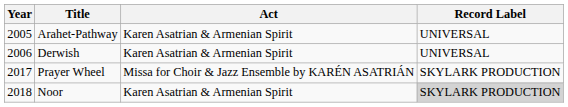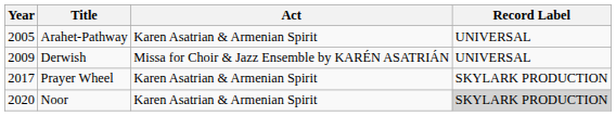Derwish | Year: 2006 -> 2009
Derwish | Act: Karen Asatrian & Armenian Spirit -> Missa for Choir & Jazz Ensemble by KARÉN ASATRIÁN
Prayer Wheel | Act: Missa for Choir & Jazz Ensemble by KARÉN ASATRIÁN -> Karen Asatrian & Armenian Spirit
Noor | Year: 2018 -> 2020
